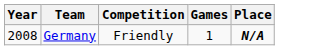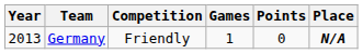+ column: Points | 0
Germany | Year: 2008 -> 2013
